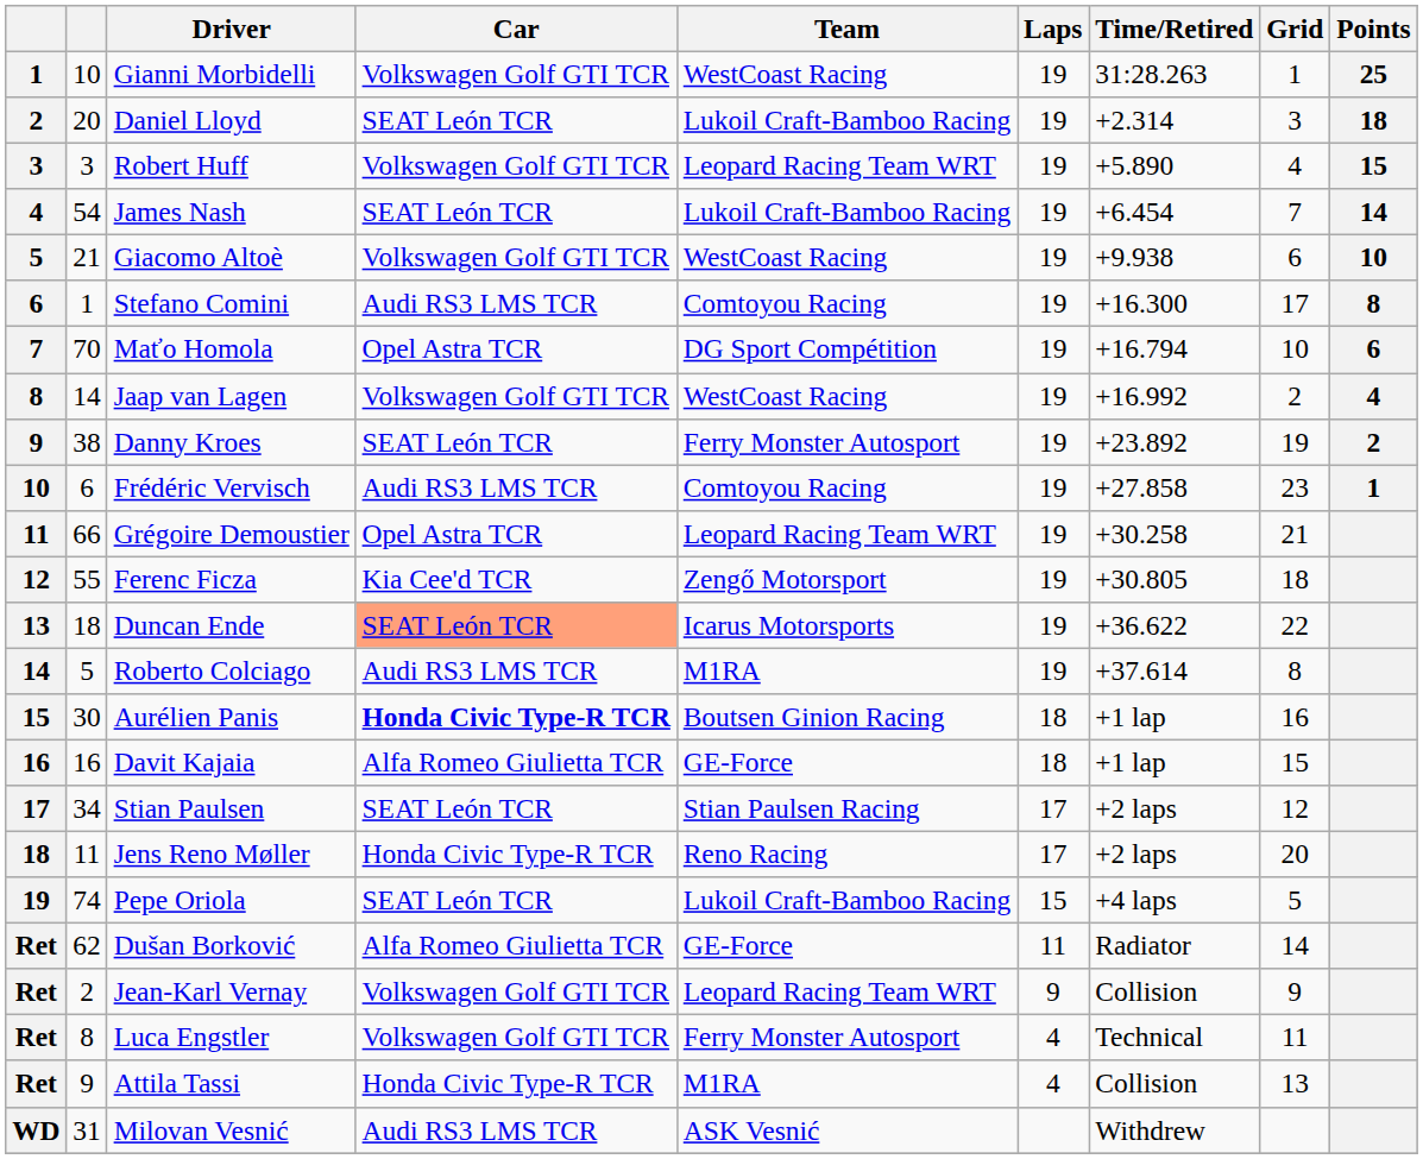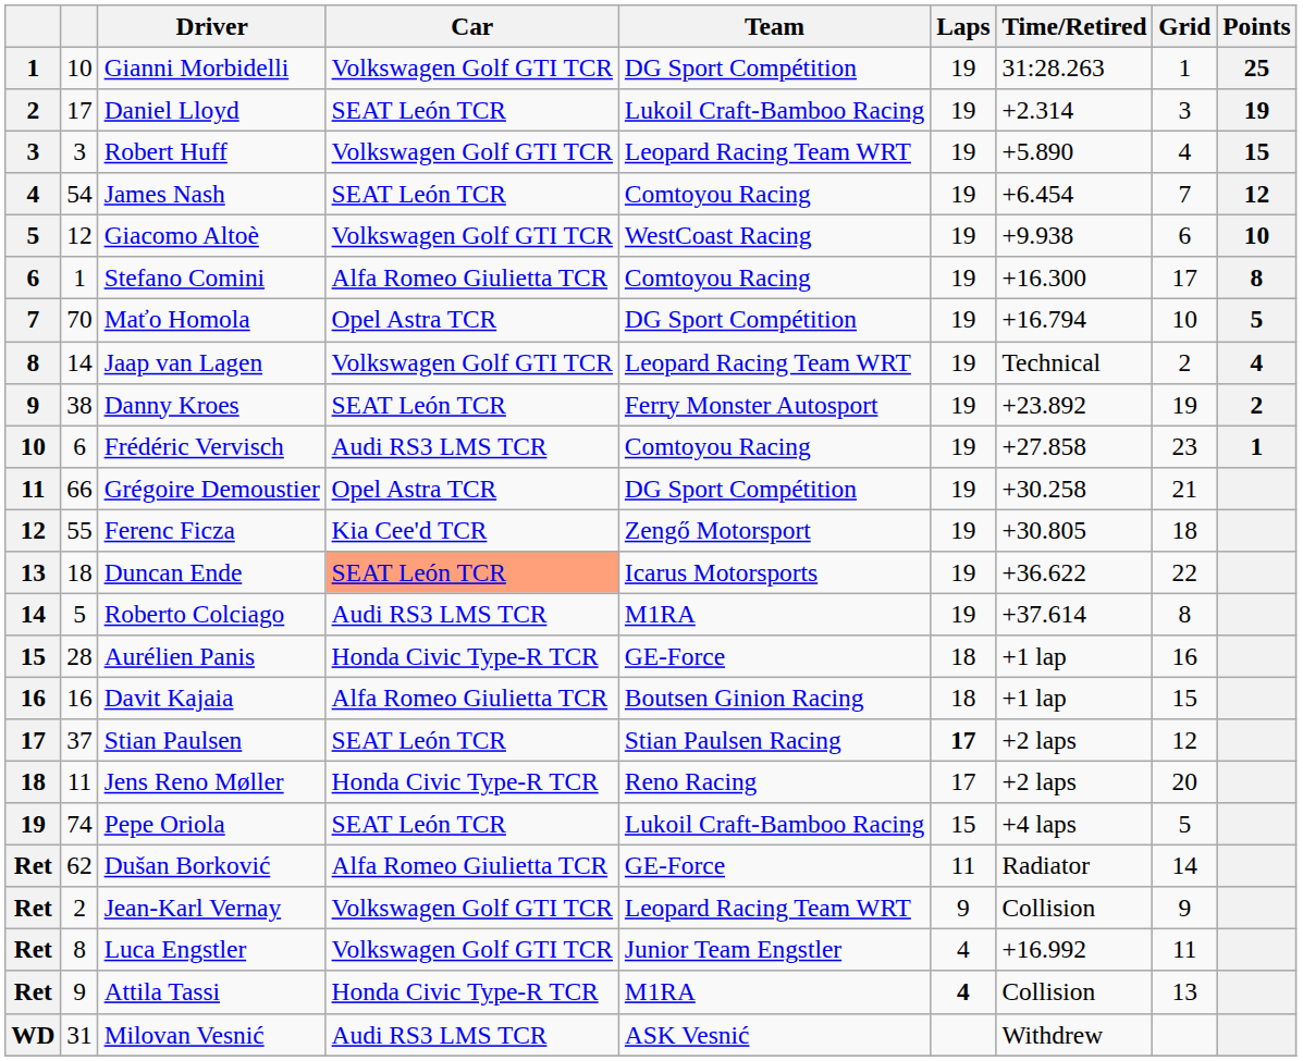Gianni Morbidelli | Team: WestCoast Racing -> DG Sport Compétition
Daniel Lloyd | column 2: 20 -> 17
Daniel Lloyd | Points: 18 -> 19
James Nash | Team: Lukoil Craft-Bamboo Racing -> Comtoyou Racing
James Nash | Points: 14 -> 12
Giacomo Altoè | column 2: 21 -> 12
Stefano Comini | Car: Audi RS3 LMS TCR -> Alfa Romeo Giulietta TCR
Maťo Homola | Points: 6 -> 5
Jaap van Lagen | Team: WestCoast Racing -> Leopard Racing Team WRT
Jaap van Lagen | Time/Retired: +16.992 -> Technical
Grégoire Demoustier | Team: Leopard Racing Team WRT -> DG Sport Compétition
Aurélien Panis | column 2: 30 -> 28
Aurélien Panis | Car: bold -> normal
Aurélien Panis | Team: Boutsen Ginion Racing -> GE-Force
Davit Kajaia | Team: GE-Force -> Boutsen Ginion Racing
Stian Paulsen | column 2: 34 -> 37
Stian Paulsen | Laps: normal -> bold
Luca Engstler | Team: Ferry Monster Autosport -> Junior Team Engstler
Luca Engstler | Time/Retired: Technical -> +16.992
Attila Tassi | Laps: normal -> bold
